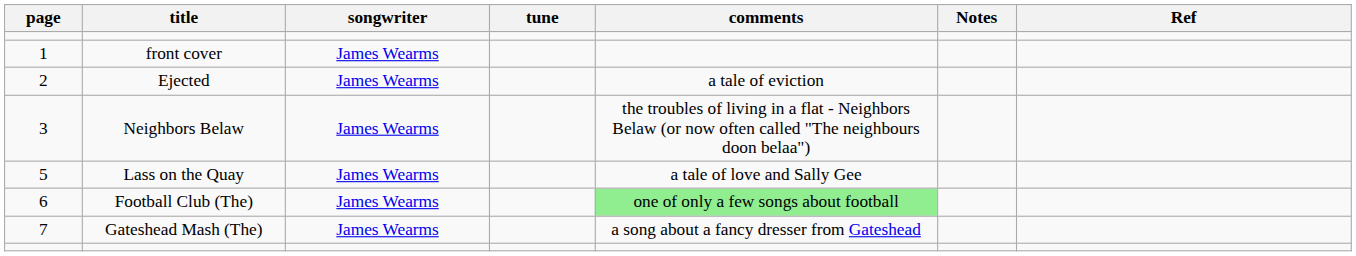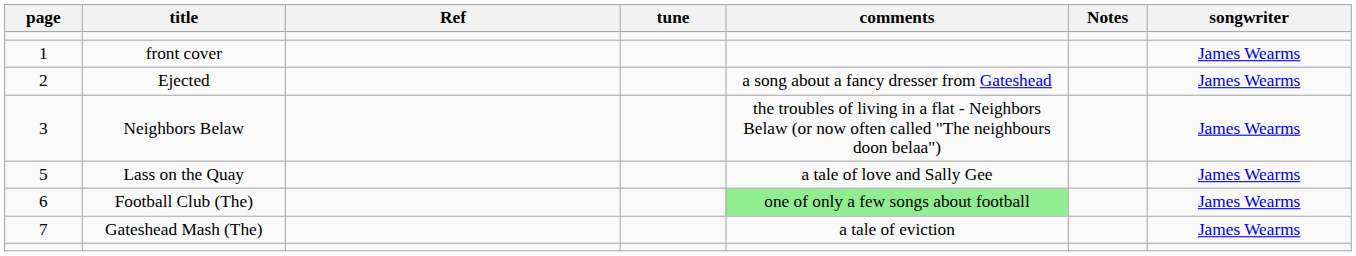columns swapped: songwriter <-> Ref
2 | comments: a tale of eviction -> a song about a fancy dresser from Gateshead
7 | comments: a song about a fancy dresser from Gateshead -> a tale of eviction
